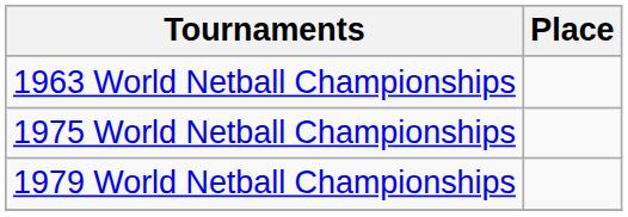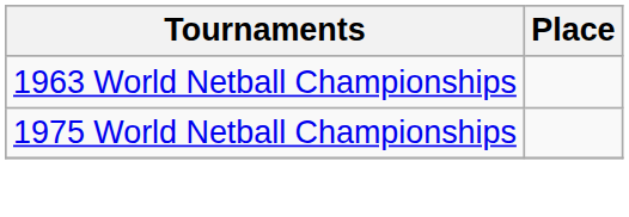- row: 1979 World Netball Championships
